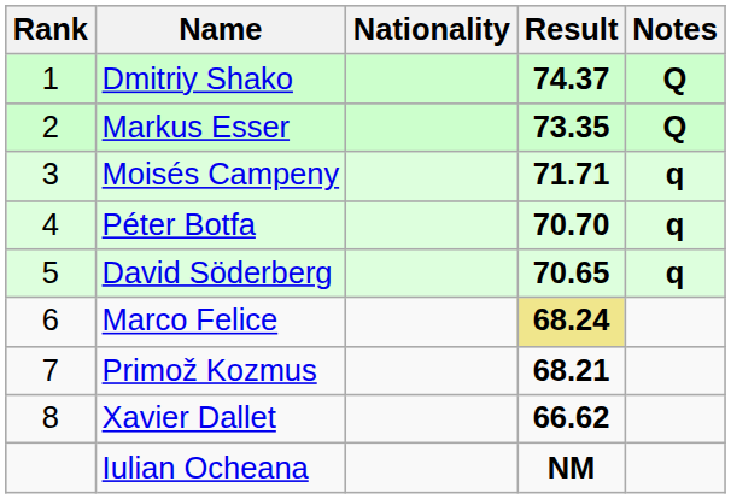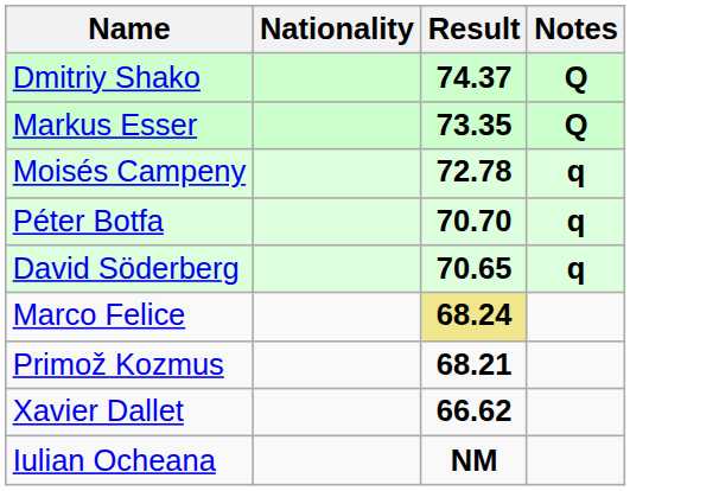- column: Rank | 1 | 2 | 3 | 4 | 5 | 6 | 7 | 8
Moisés Campeny | Result: 71.71 -> 72.78
